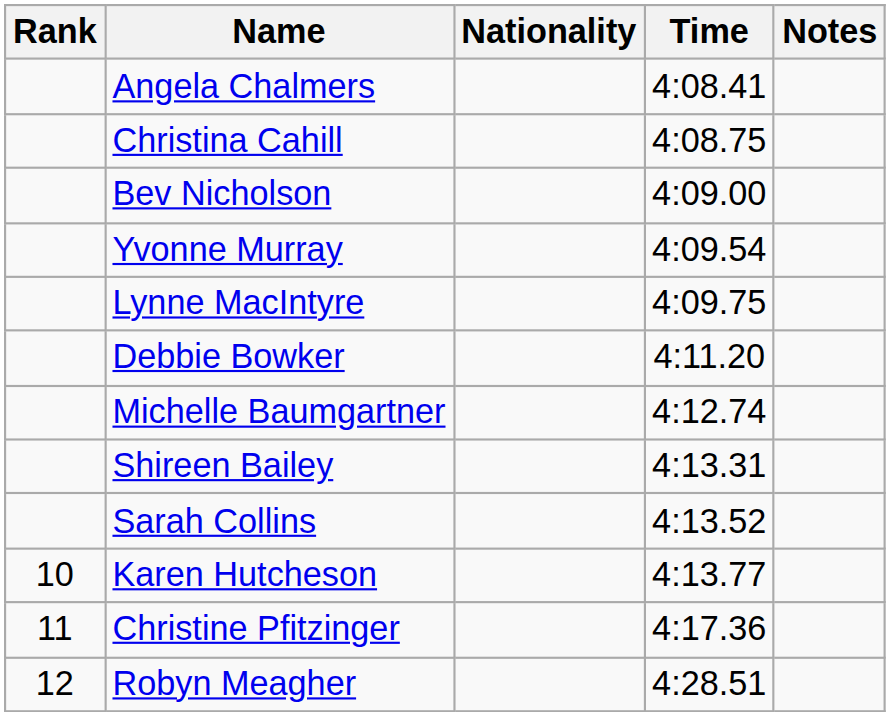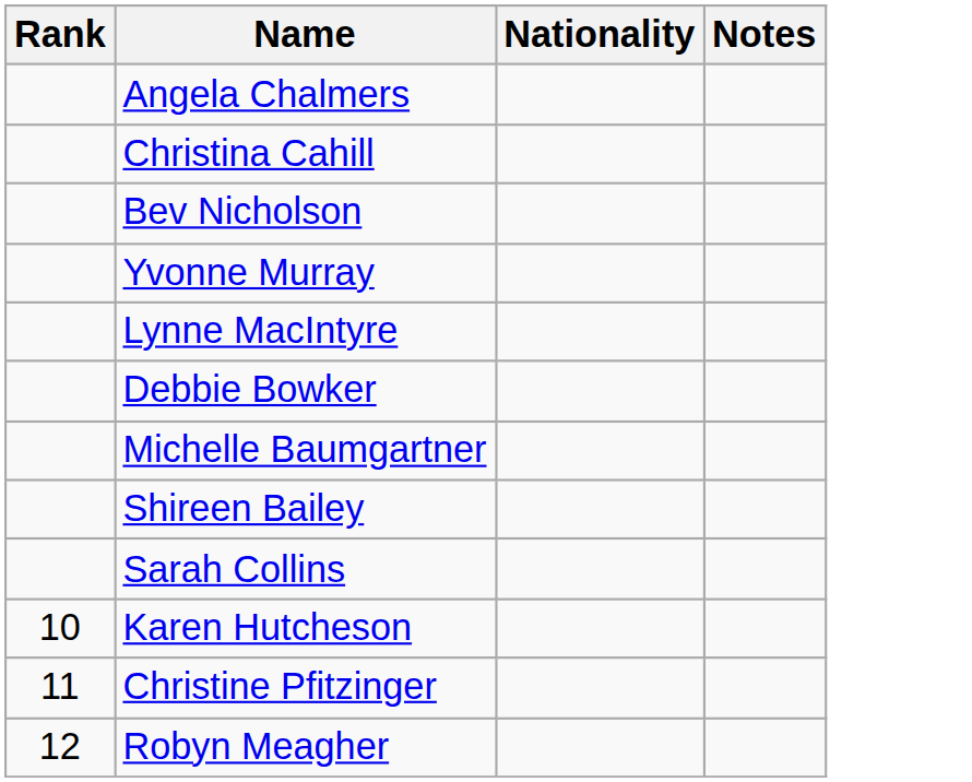- column: Time | 4:08.41 | 4:08.75 | 4:09.00 | 4:09.54 | 4:09.75 | 4:11.20 | 4:12.74 | 4:13.31 | 4:13.52 | 4:13.77 | 4:17.36 | 4:28.51
